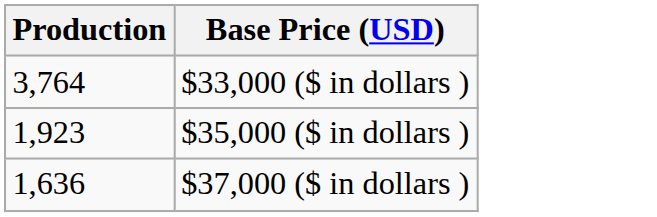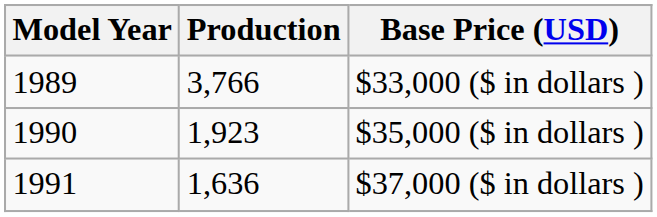+ column: Model Year | 1989 | 1990 | 1991
$33,000 ($ in dollars ) | Production: 3,764 -> 3,766
